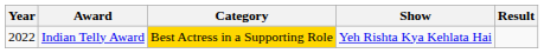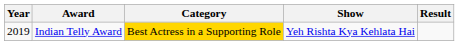Indian Telly Award | Year: 2022 -> 2019
